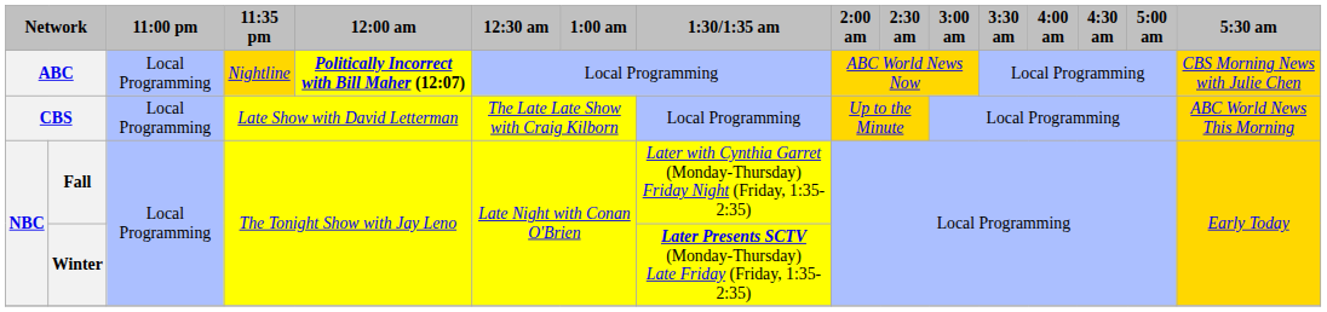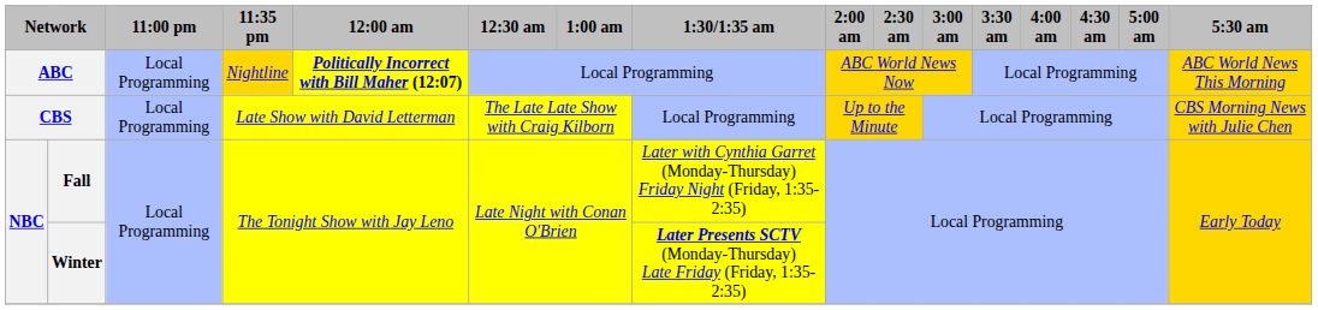ABC | 5:30 am: CBS Morning News with Julie Chen -> ABC World News This Morning
CBS | 5:30 am: ABC World News This Morning -> CBS Morning News with Julie Chen
